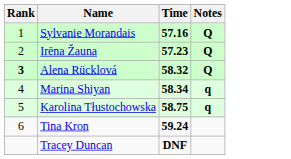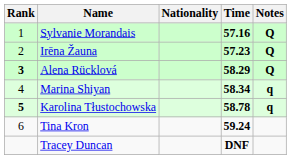+ column: Nationality
Alena Rücklová | Time: 58.32 -> 58.29
Karolina Tłustochowska | Rank: normal -> bold
Karolina Tłustochowska | Time: 58.75 -> 58.78
